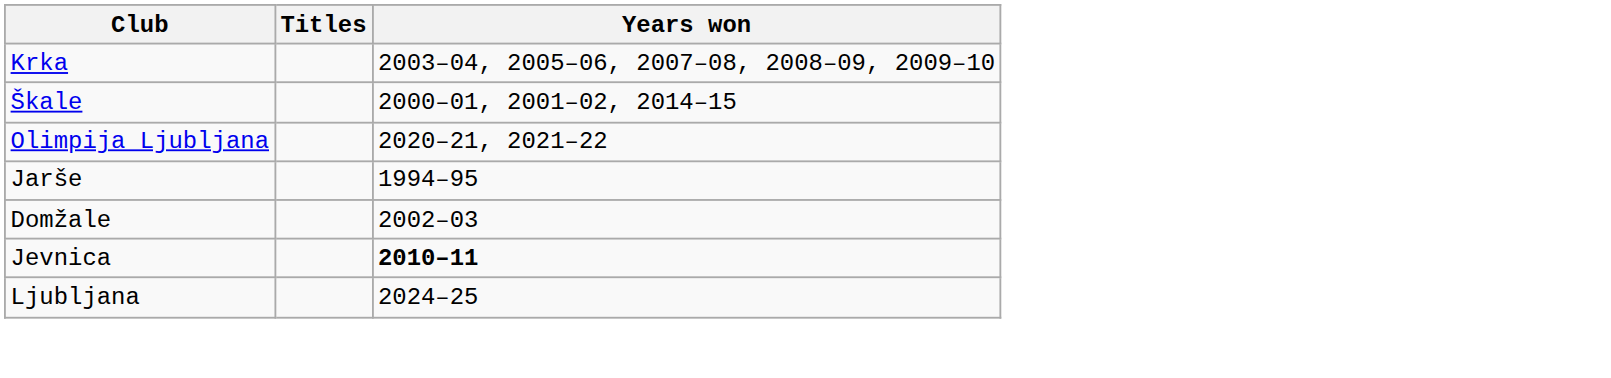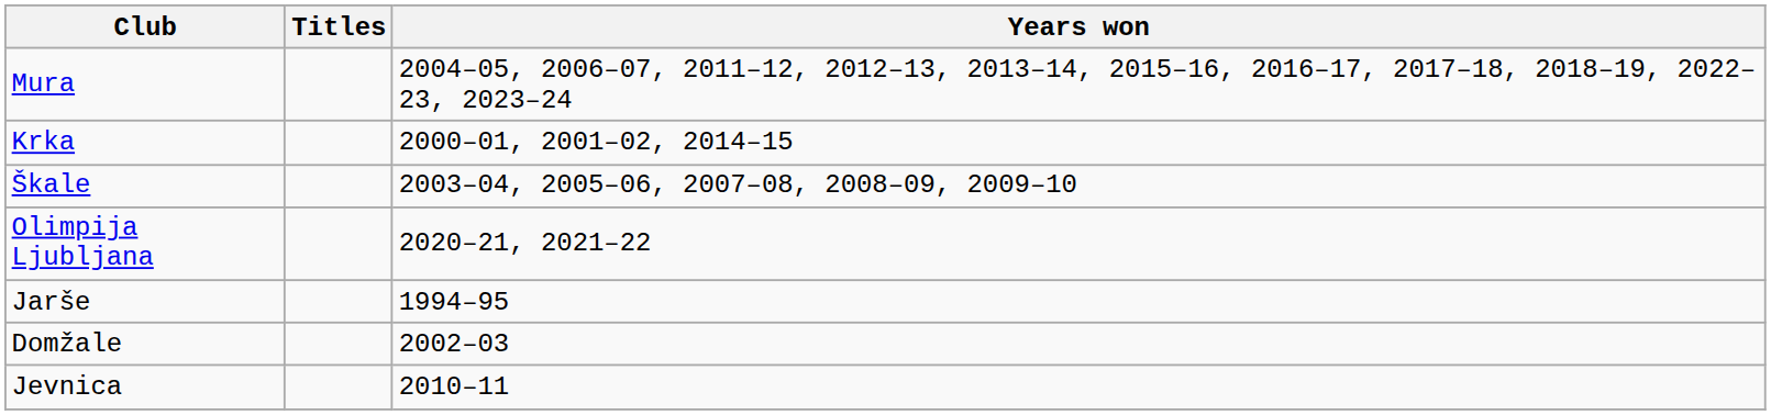+ row: Mura | 2004–05, 2006–07, 2011–12, 2012–13, 2013–14, 2015–16, 2016–17, 2017–18, 2018–19, 2022–23, 2023–24
Krka | Years won: 2003–04, 2005–06, 2007–08, 2008–09, 2009–10 -> 2000–01, 2001–02, 2014–15
Škale | Years won: 2000–01, 2001–02, 2014–15 -> 2003–04, 2005–06, 2007–08, 2008–09, 2009–10
Jevnica | Years won: bold -> normal
- row: Ljubljana | 2024–25
